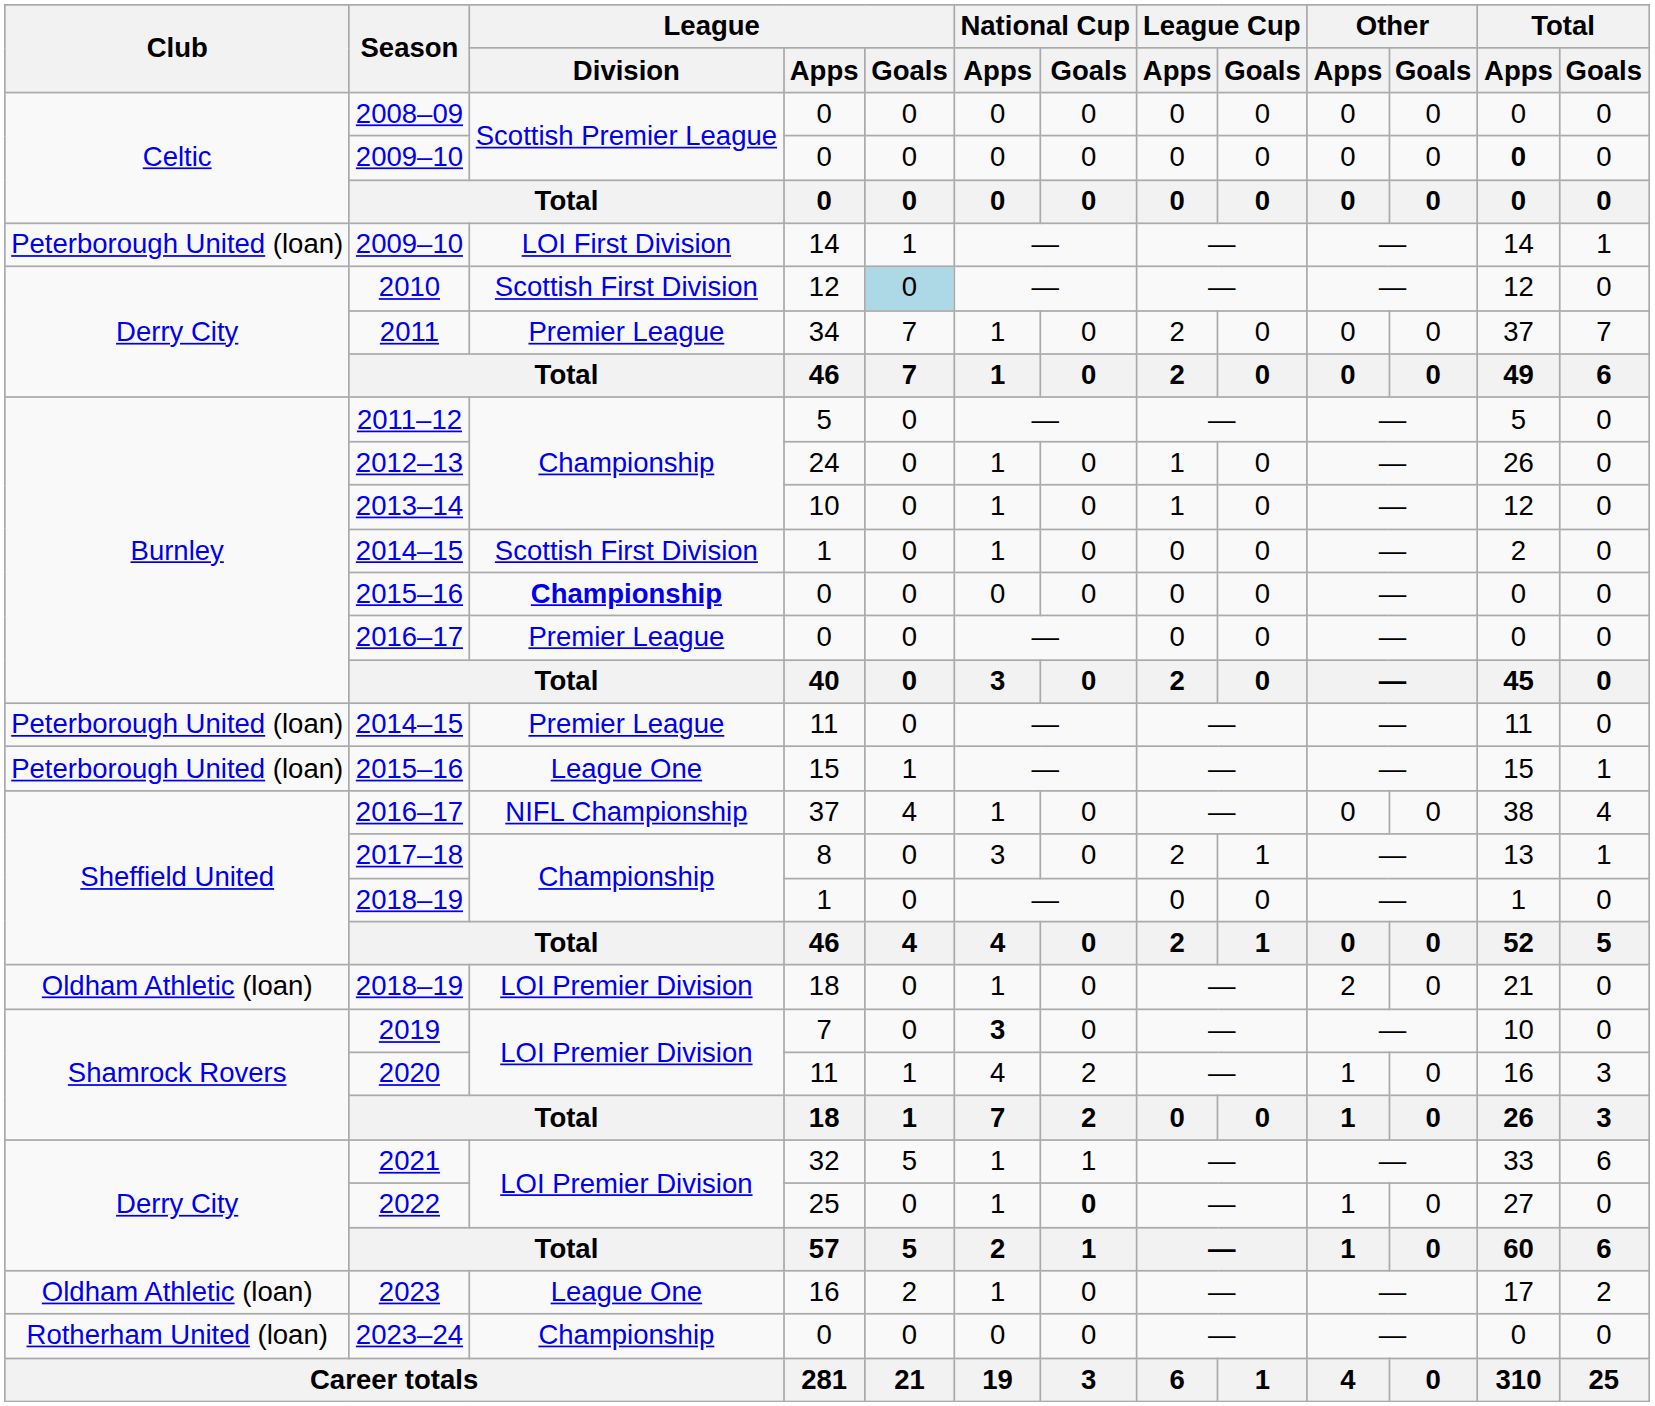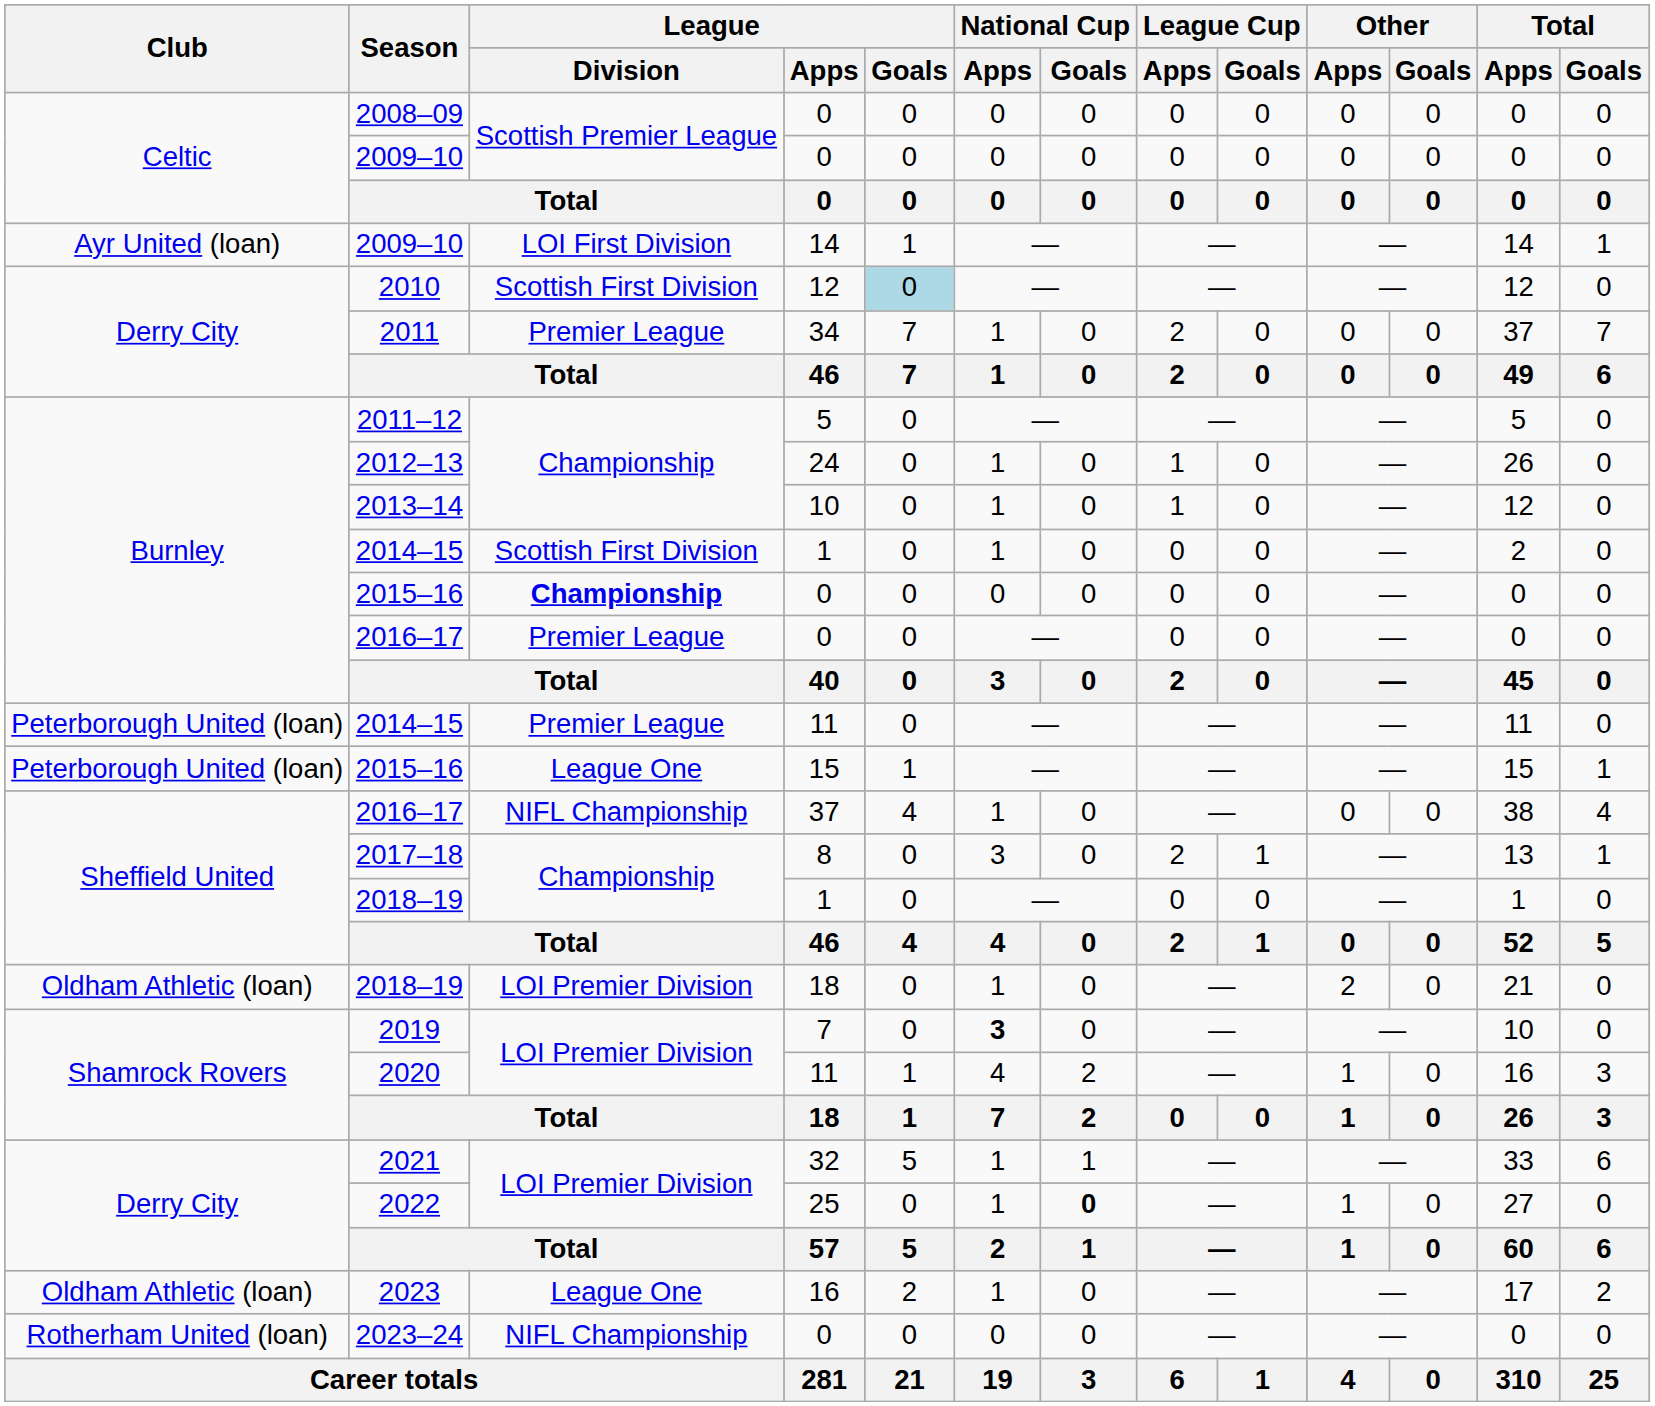2009–10 / 0 | Total / Apps: bold -> normal
2009–10 / 14 | Club: Peterborough United (loan) -> Ayr United (loan)
2023–24 | League / Division: Championship -> NIFL Championship
